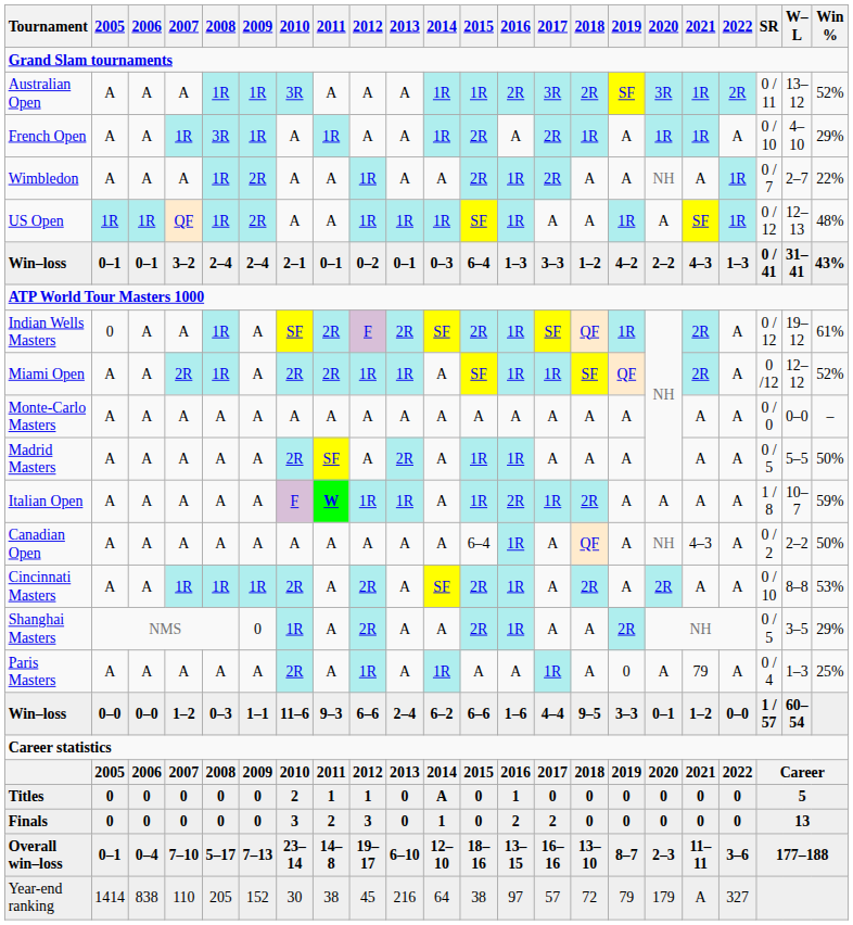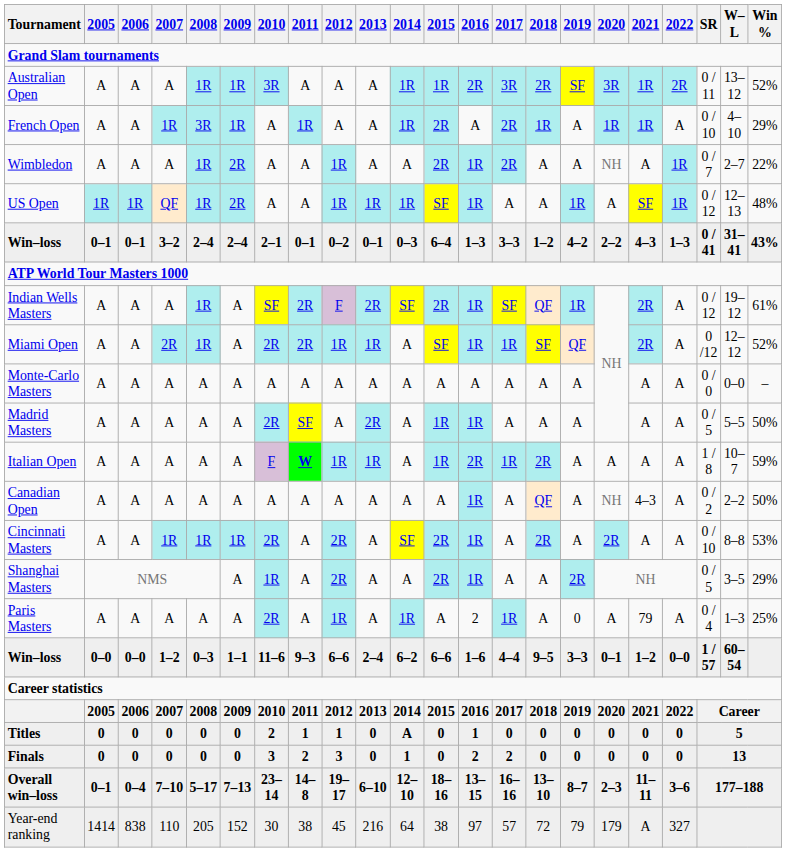Indian Wells Masters | 2005: 0 -> A
Canadian Open | 2015: 6–4 -> A
Shanghai Masters | 2009: 0 -> A
Paris Masters | 2016: A -> 2
